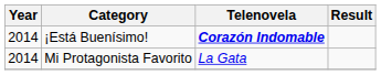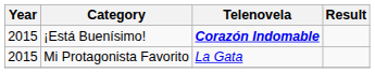¡Está Buenísimo! | Year: 2014 -> 2015
Mi Protagonista Favorito | Year: 2014 -> 2015
